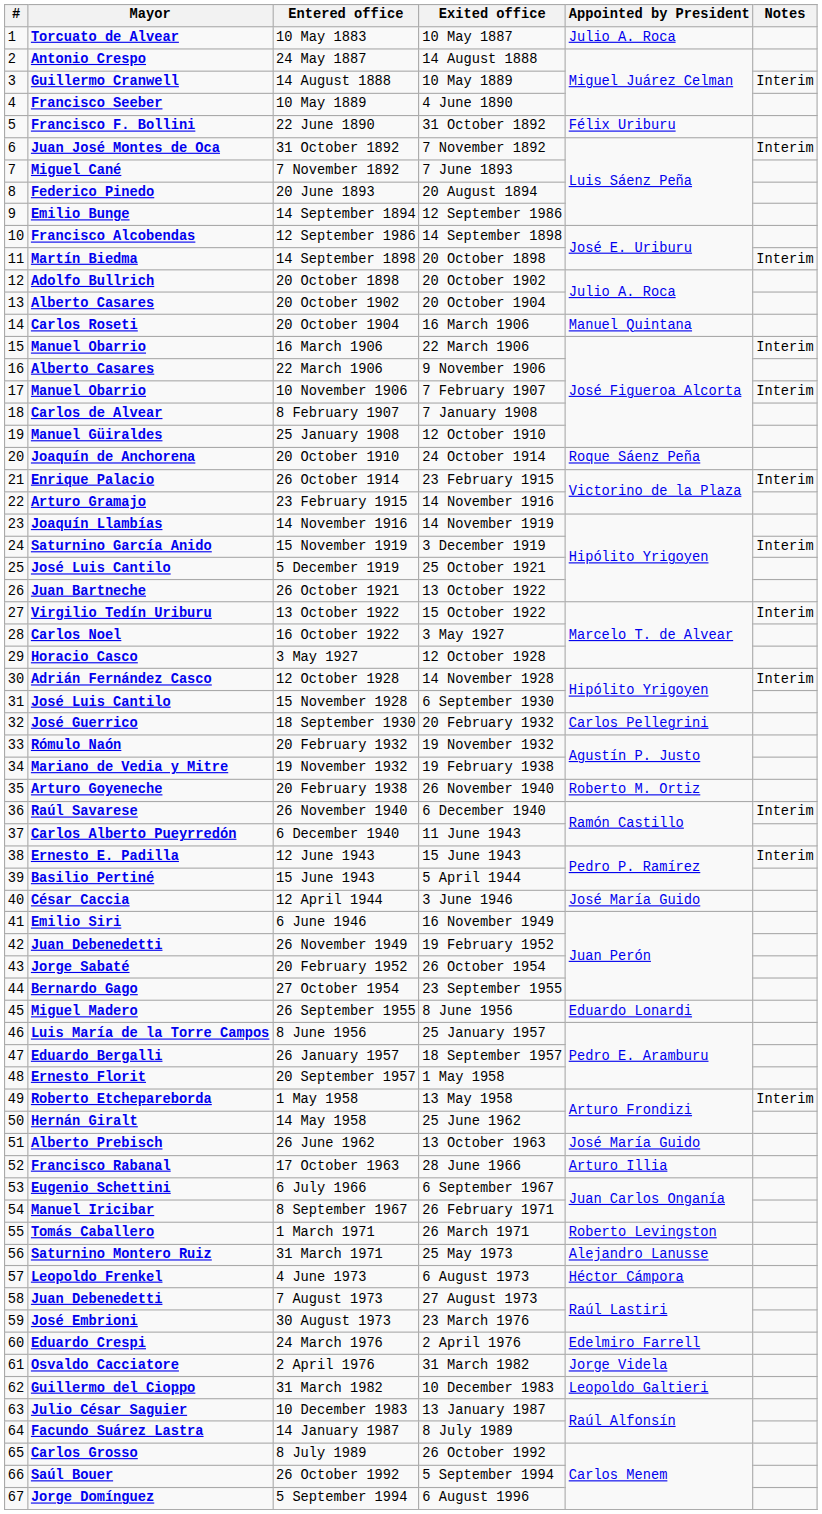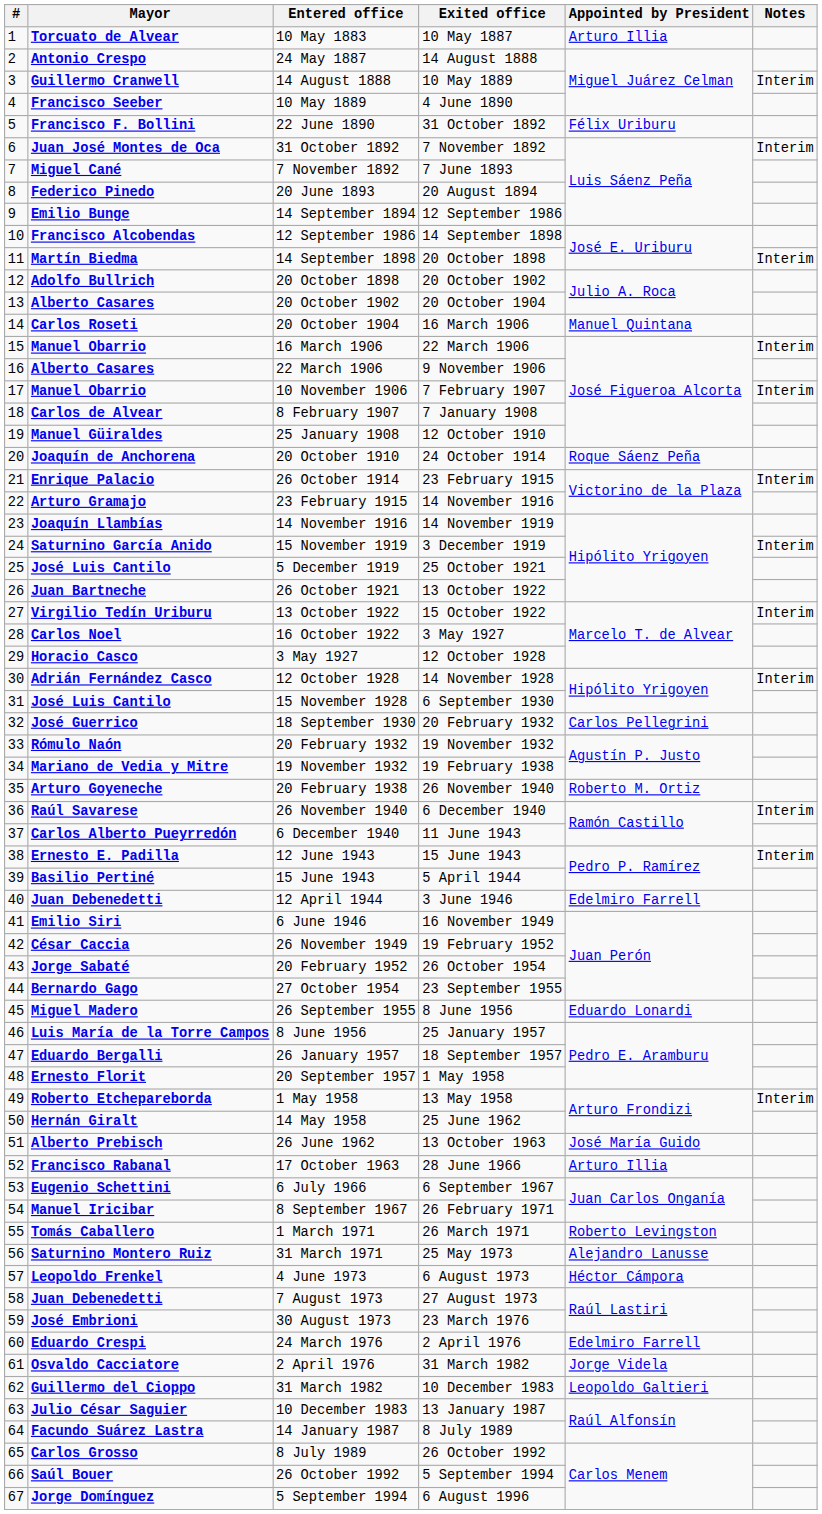10 May 1883 | Appointed by President: Julio A. Roca -> Arturo Illia
12 April 1944 | Mayor: César Caccia -> Juan Debenedetti
12 April 1944 | Appointed by President: José María Guido -> Edelmiro Farrell
26 November 1949 | Mayor: Juan Debenedetti -> César Caccia
